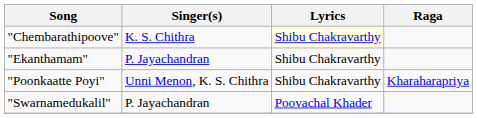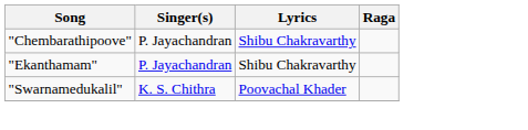"Chembarathipoove" | Singer(s): K. S. Chithra -> P. Jayachandran
"Chembarathipoove" | Lyrics: lightyellow background -> no background
- row: "Poonkaatte Poyi" | Unni Menon, K. S. Chithra | Shibu Chakravarthy | Kharaharapriya
"Swarnamedukalil" | Singer(s): P. Jayachandran -> K. S. Chithra
